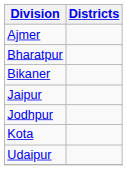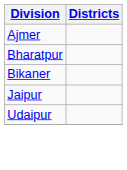- row: Jodhpur
- row: Kota
